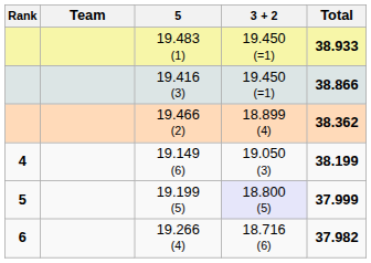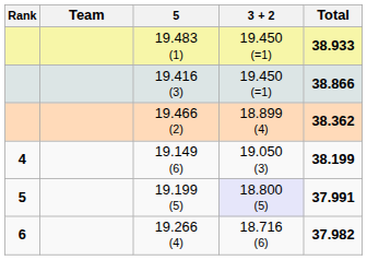19.199 (5) | Total: 37.999 -> 37.991
